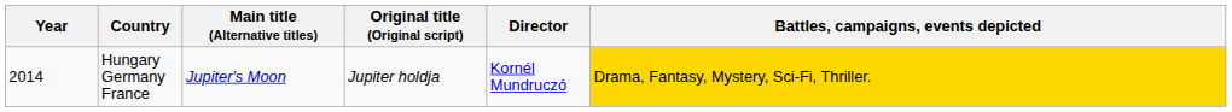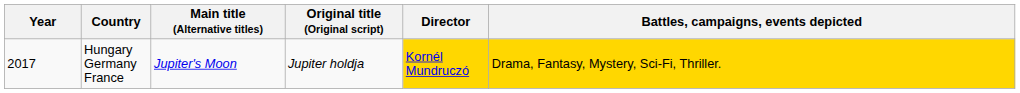Hungary Germany France | Year: 2014 -> 2017
Hungary Germany France | Director: no background -> gold background
